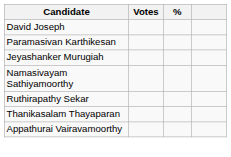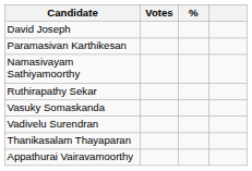- row: Jeyashanker Murugiah
+ row: Vasuky Somaskanda
+ row: Vadivelu Surendran
